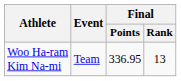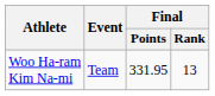Woo Ha-ram Kim Na-mi | Final / Points: 336.95 -> 331.95
